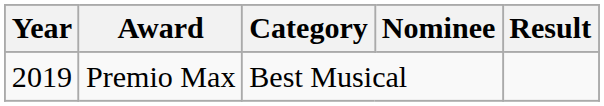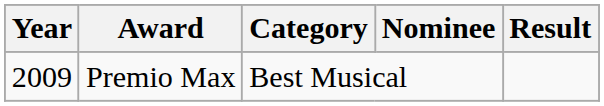Premio Max | Year: 2019 -> 2009
